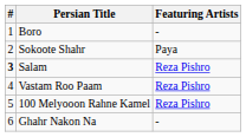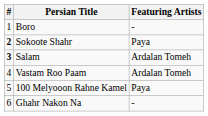Sokoote Shahr | #: normal -> bold
Salam | Featuring Artists: Reza Pishro -> Ardalan Tomeh
Vastam Roo Paam | Featuring Artists: Reza Pishro -> Ardalan Tomeh
100 Melyooon Rahne Kamel | Featuring Artists: Reza Pishro -> Paya
